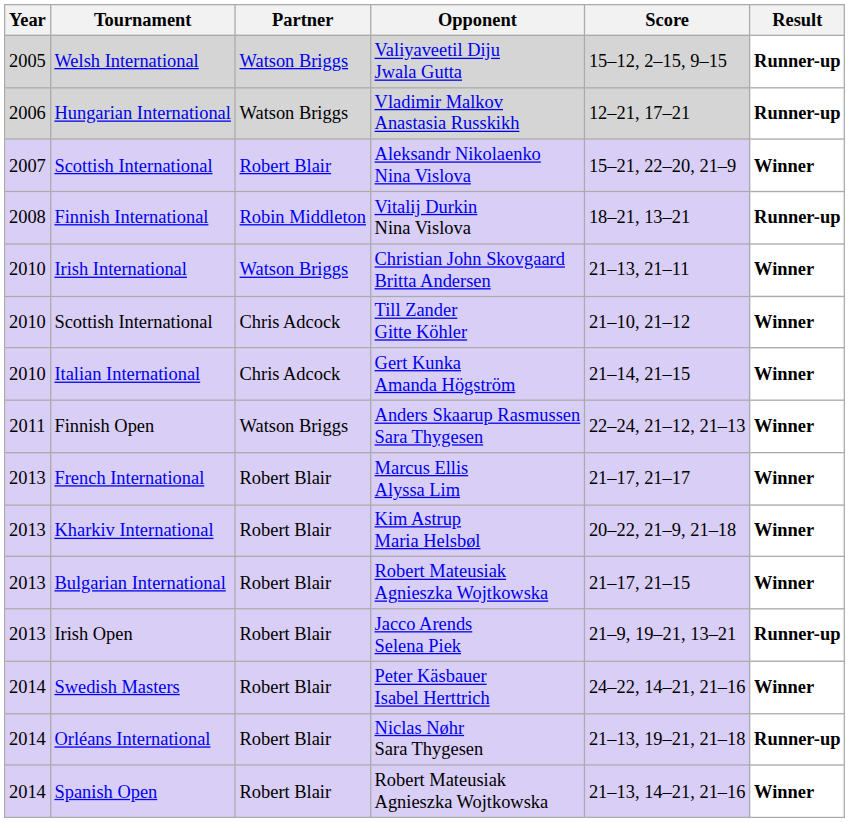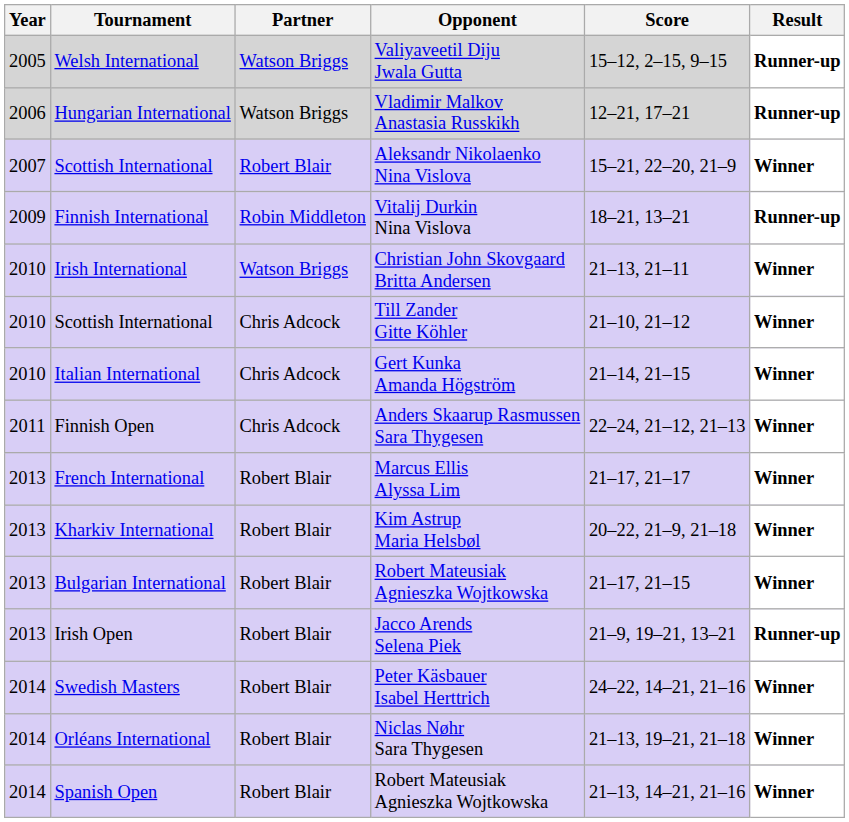Finnish International | Year: 2008 -> 2009
Finnish Open | Partner: Watson Briggs -> Chris Adcock
Orléans International | Result: Runner-up -> Winner
